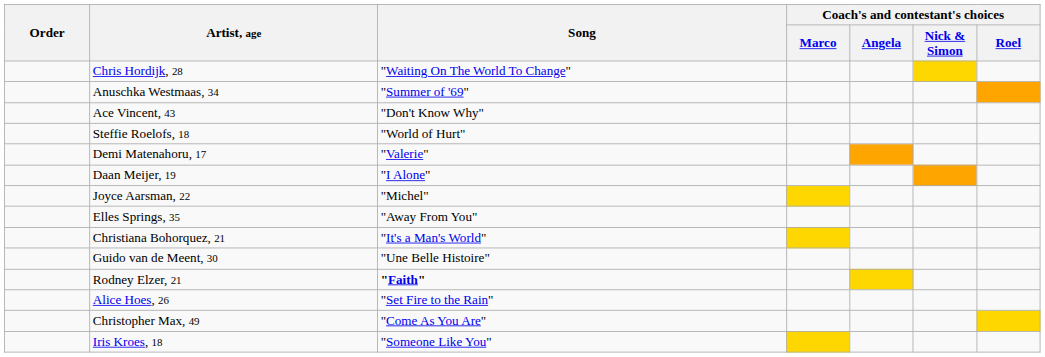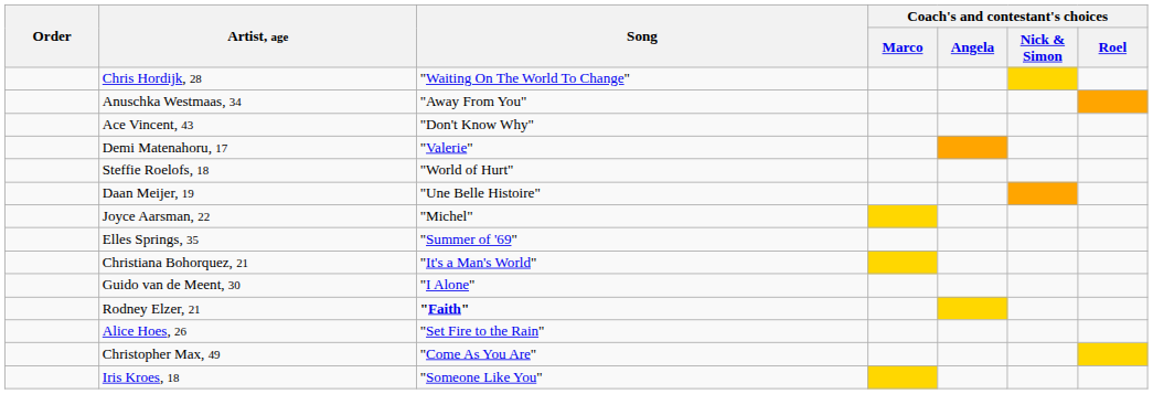Anuschka Westmaas, 34 | Song: "Summer of '69" -> "Away From You"
rows swapped: Demi Matenahoru, 17 <-> Steffie Roelofs, 18
Daan Meijer, 19 | Song: "I Alone" -> "Une Belle Histoire"
Elles Springs, 35 | Song: "Away From You" -> "Summer of '69"
Guido van de Meent, 30 | Song: "Une Belle Histoire" -> "I Alone"
